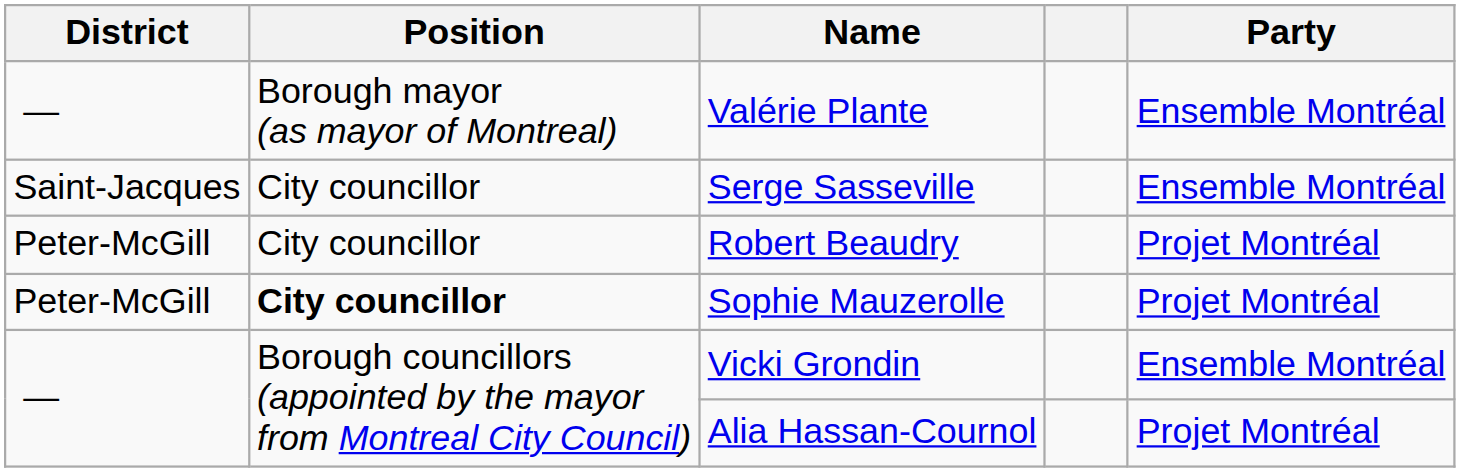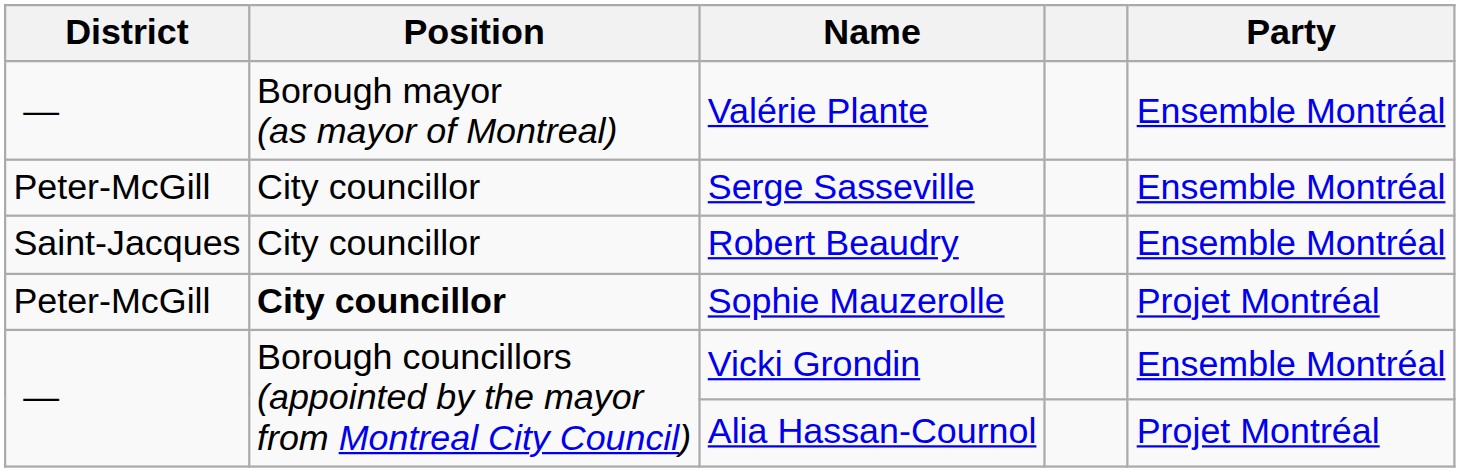Serge Sasseville | District: Saint-Jacques -> Peter-McGill
Robert Beaudry | District: Peter-McGill -> Saint-Jacques
Robert Beaudry | Party: Projet Montréal -> Ensemble Montréal
